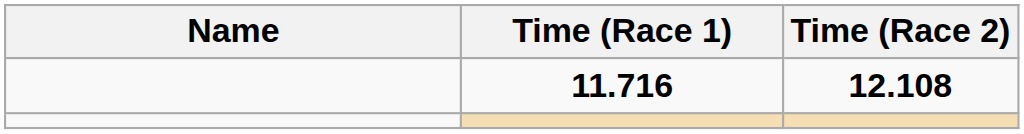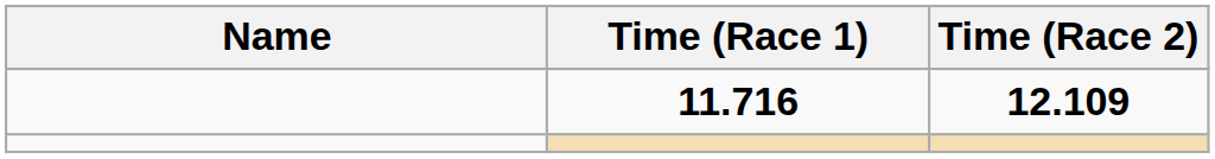11.716 | Time (Race 2): 12.108 -> 12.109
